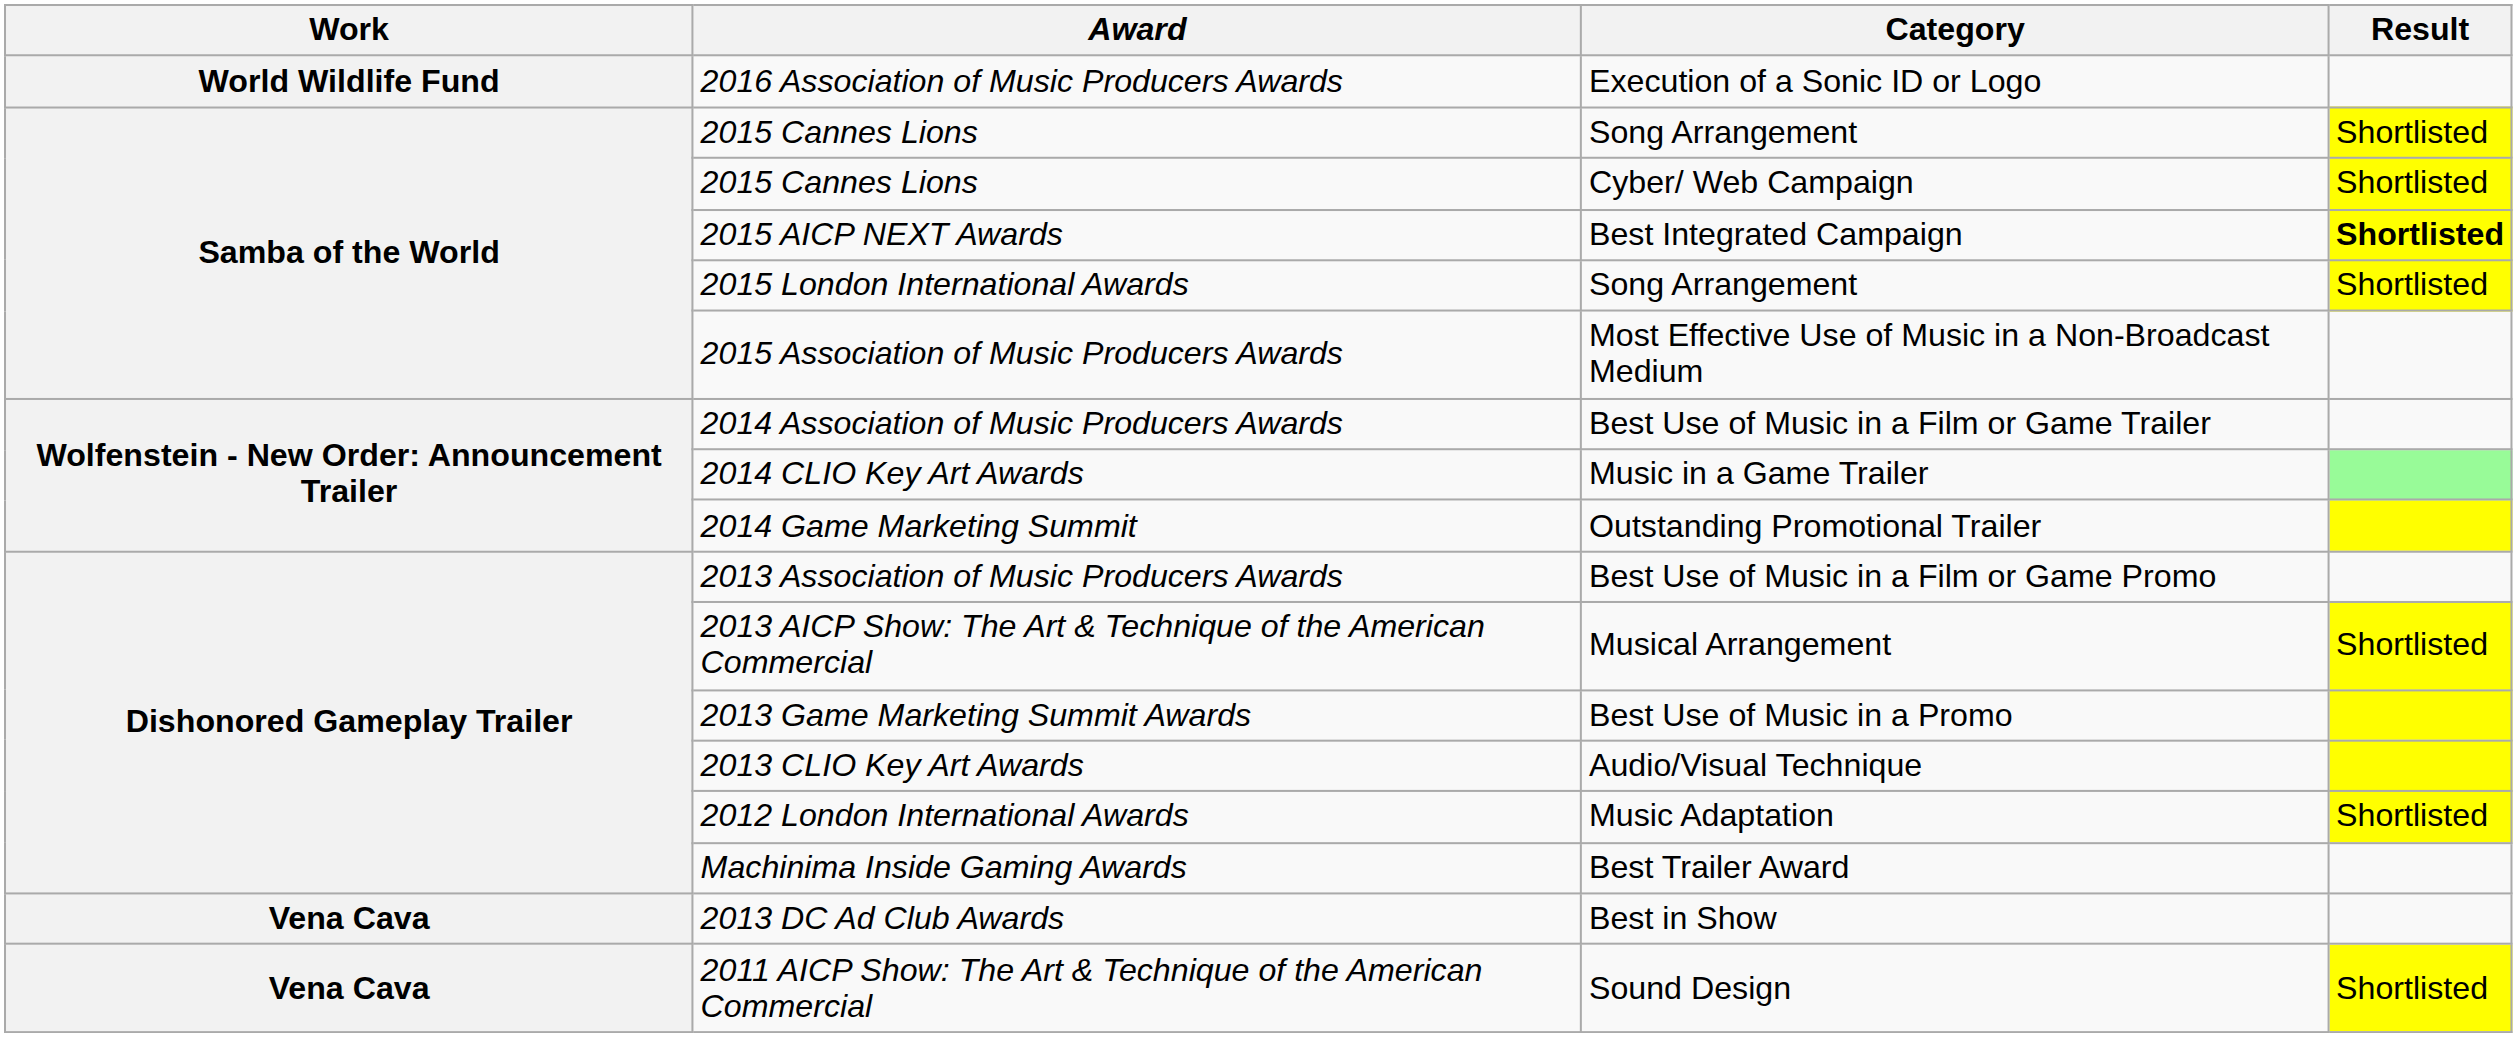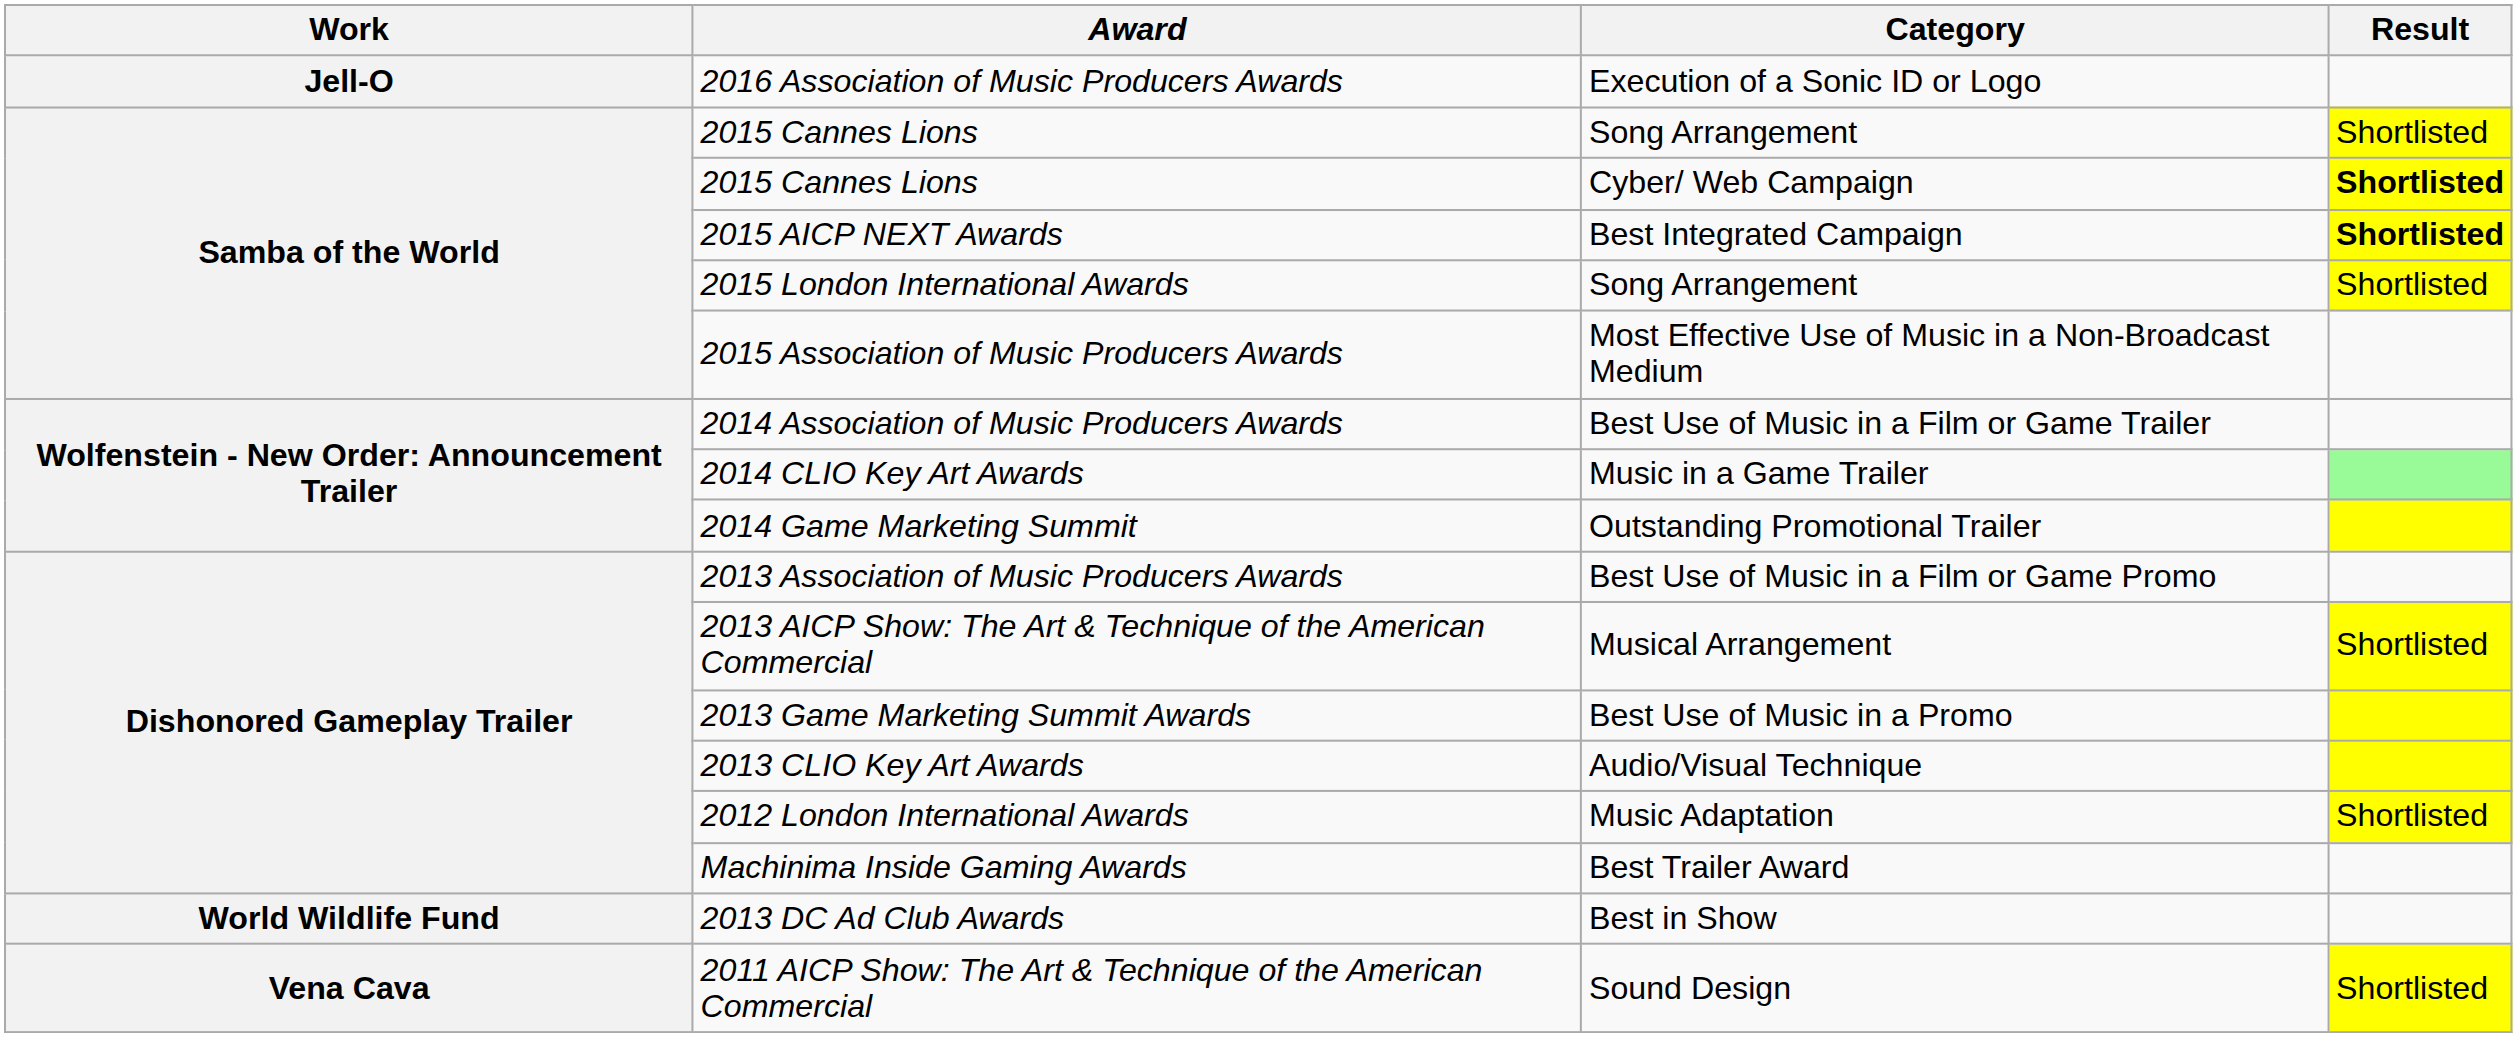2016 Association of Music Producers Awards | Work: World Wildlife Fund -> Jell-O
2015 Cannes Lions / Cyber/ Web Campaign | Result: normal -> bold
2013 DC Ad Club Awards | Work: Vena Cava -> World Wildlife Fund
